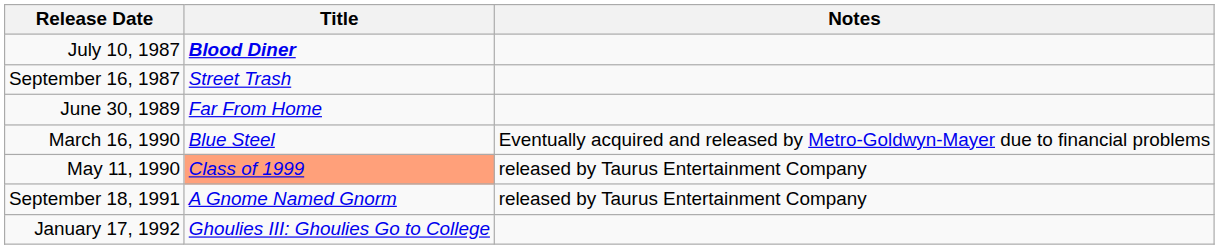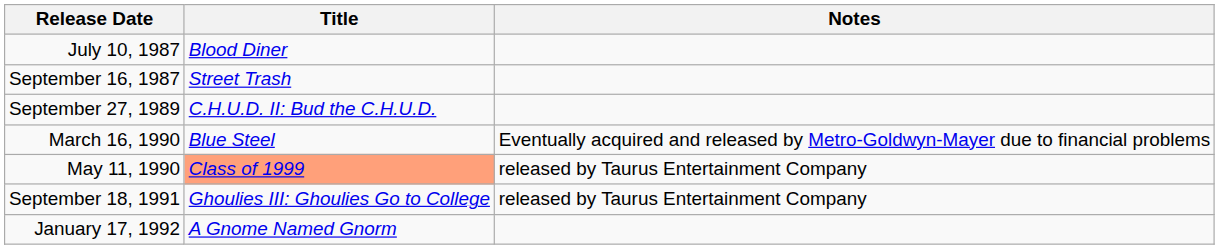July 10, 1987 | Title: bold -> normal
- row: June 30, 1989 | Far From Home
+ row: September 27, 1989 | C.H.U.D. II: Bud the C.H.U.D.
September 18, 1991 | Title: A Gnome Named Gnorm -> Ghoulies III: Ghoulies Go to College
January 17, 1992 | Title: Ghoulies III: Ghoulies Go to College -> A Gnome Named Gnorm
